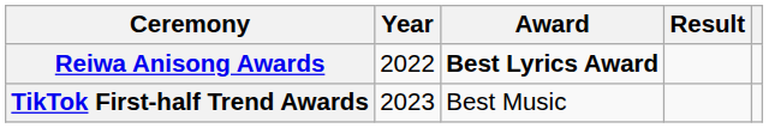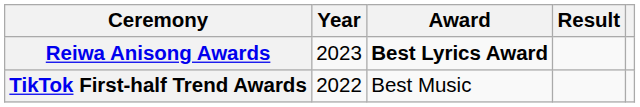Reiwa Anisong Awards | Year: 2022 -> 2023
TikTok First-half Trend Awards | Year: 2023 -> 2022
